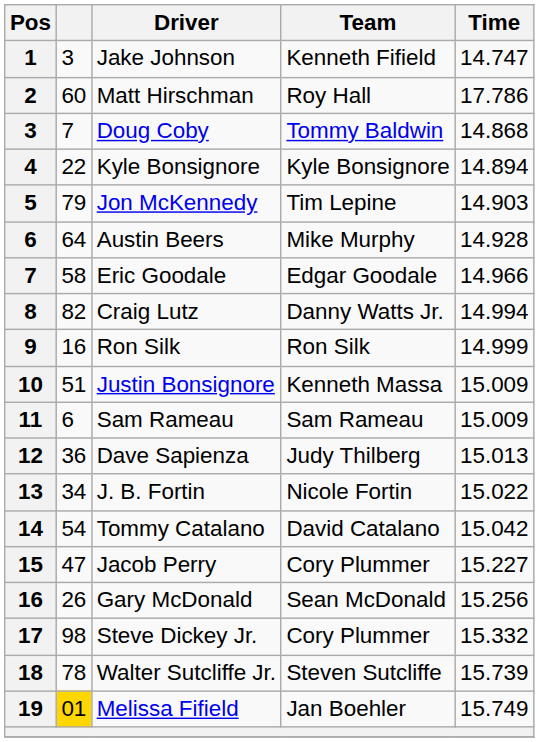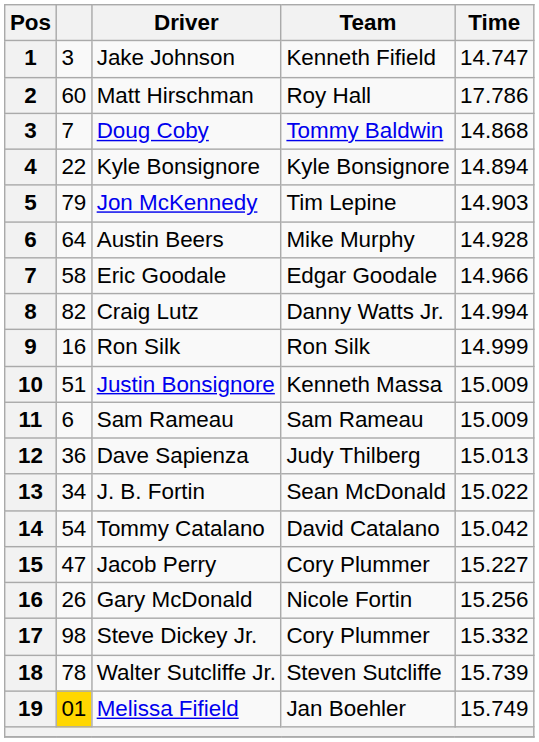J. B. Fortin | Team: Nicole Fortin -> Sean McDonald
Gary McDonald | Team: Sean McDonald -> Nicole Fortin
